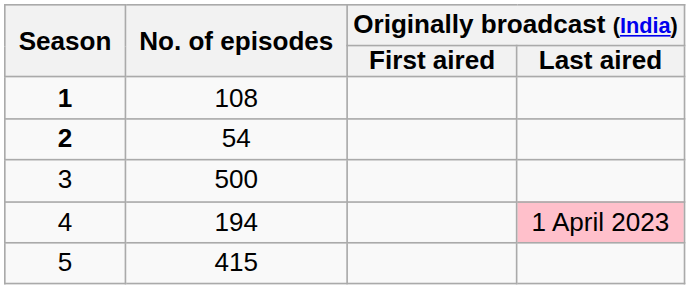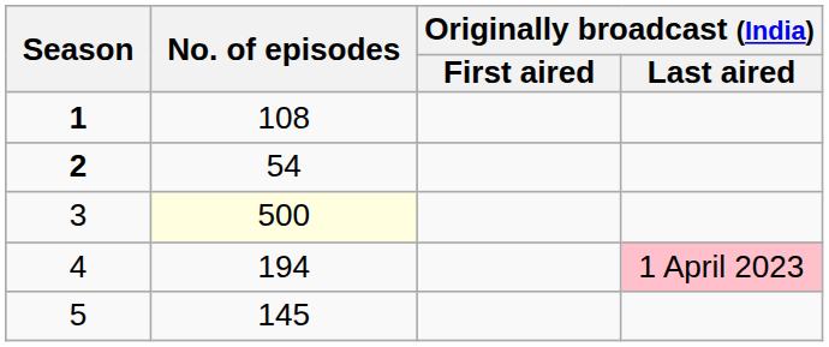3 | No. of episodes: no background -> lightyellow background
5 | No. of episodes: 415 -> 145
